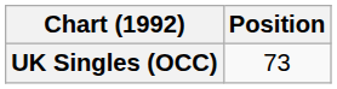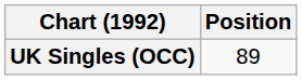UK Singles (OCC) | Position: 73 -> 89
